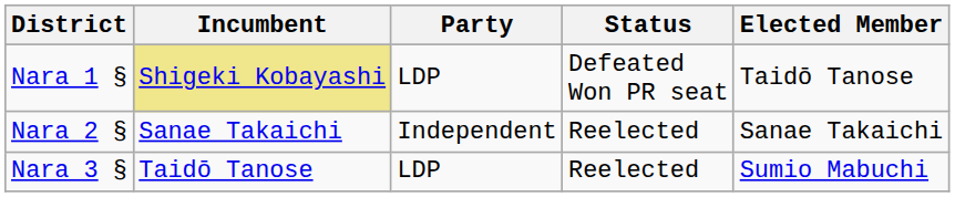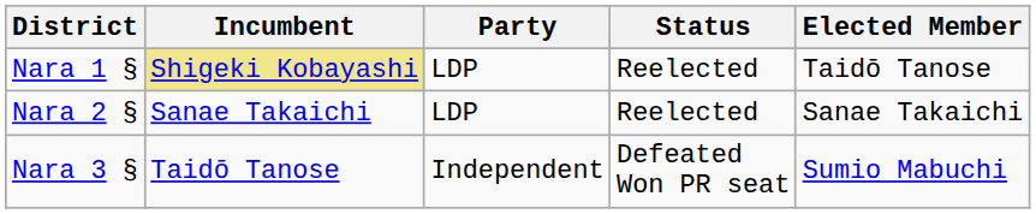Nara 1 § | Status: Defeated Won PR seat -> Reelected
Nara 2 § | Party: Independent -> LDP
Nara 3 § | Party: LDP -> Independent
Nara 3 § | Status: Reelected -> Defeated Won PR seat
